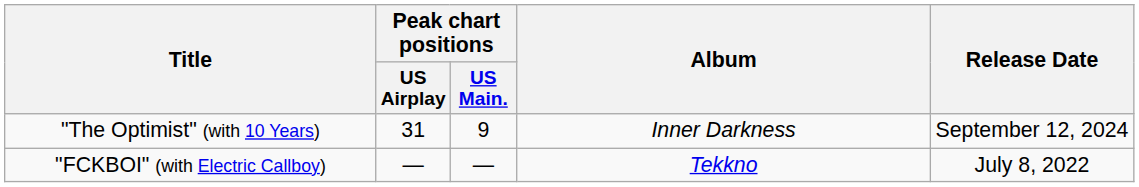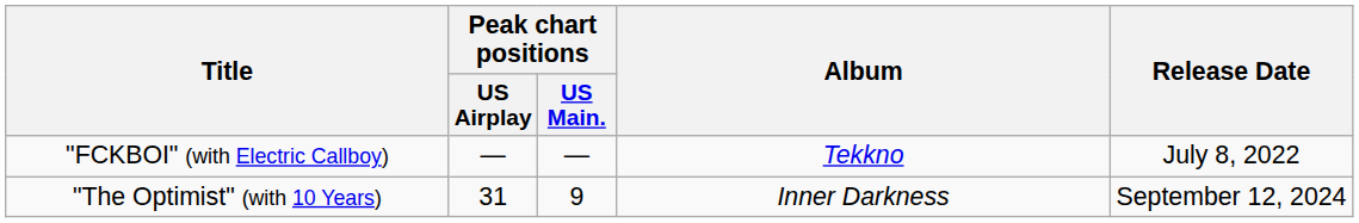rows swapped: "FCKBOI" (with Electric Callboy) <-> "The Optimist" (with 10 Years)
